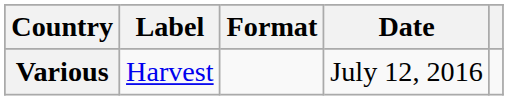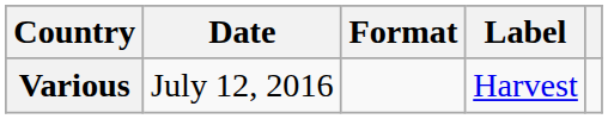columns swapped: Date <-> Label
